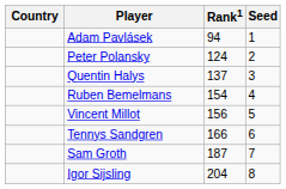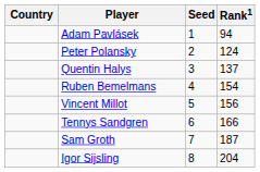columns swapped: Rank1 <-> Seed
